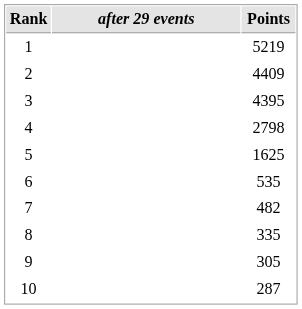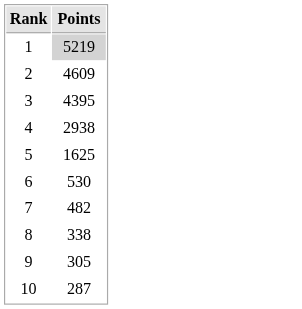- column: after 29 events
1 | Points: no background -> lightgrey background
2 | Points: 4409 -> 4609
4 | Points: 2798 -> 2938
6 | Points: 535 -> 530
8 | Points: 335 -> 338
